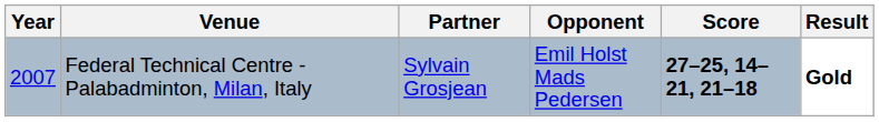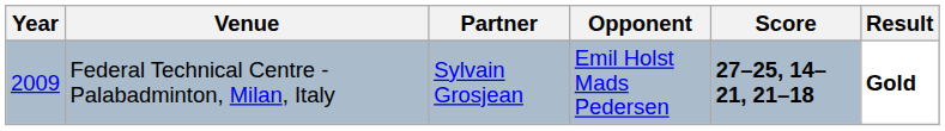Federal Technical Centre - Palabadminton, Milan, Italy | Year: 2007 -> 2009
